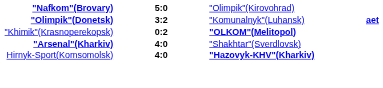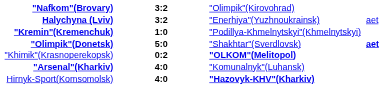"Nafkom"(Brovary) | column 2: 5:0 -> 3:2
+ row: Halychyna (Lviv) | 3:2 | "Enerhiya"(Yuzhnoukrainsk) | aet
+ row: "Kremin"(Kremenchuk) | 1:0 | "Podillya-Khmelnytskyi"(Khmelnytskyi)
"Olimpik"(Donetsk) | column 2: 3:2 -> 5:0
"Olimpik"(Donetsk) | column 3: "Komunalnyk"(Luhansk) -> "Shakhtar"(Sverdlovsk)
"Arsenal"(Kharkiv) | column 3: "Shakhtar"(Sverdlovsk) -> "Komunalnyk"(Luhansk)
